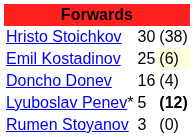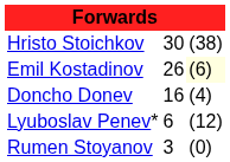Emil Kostadinov | column 2: 25 -> 26
Lyuboslav Penev* | column 2: 5 -> 6
Lyuboslav Penev* | column 3: bold -> normal
